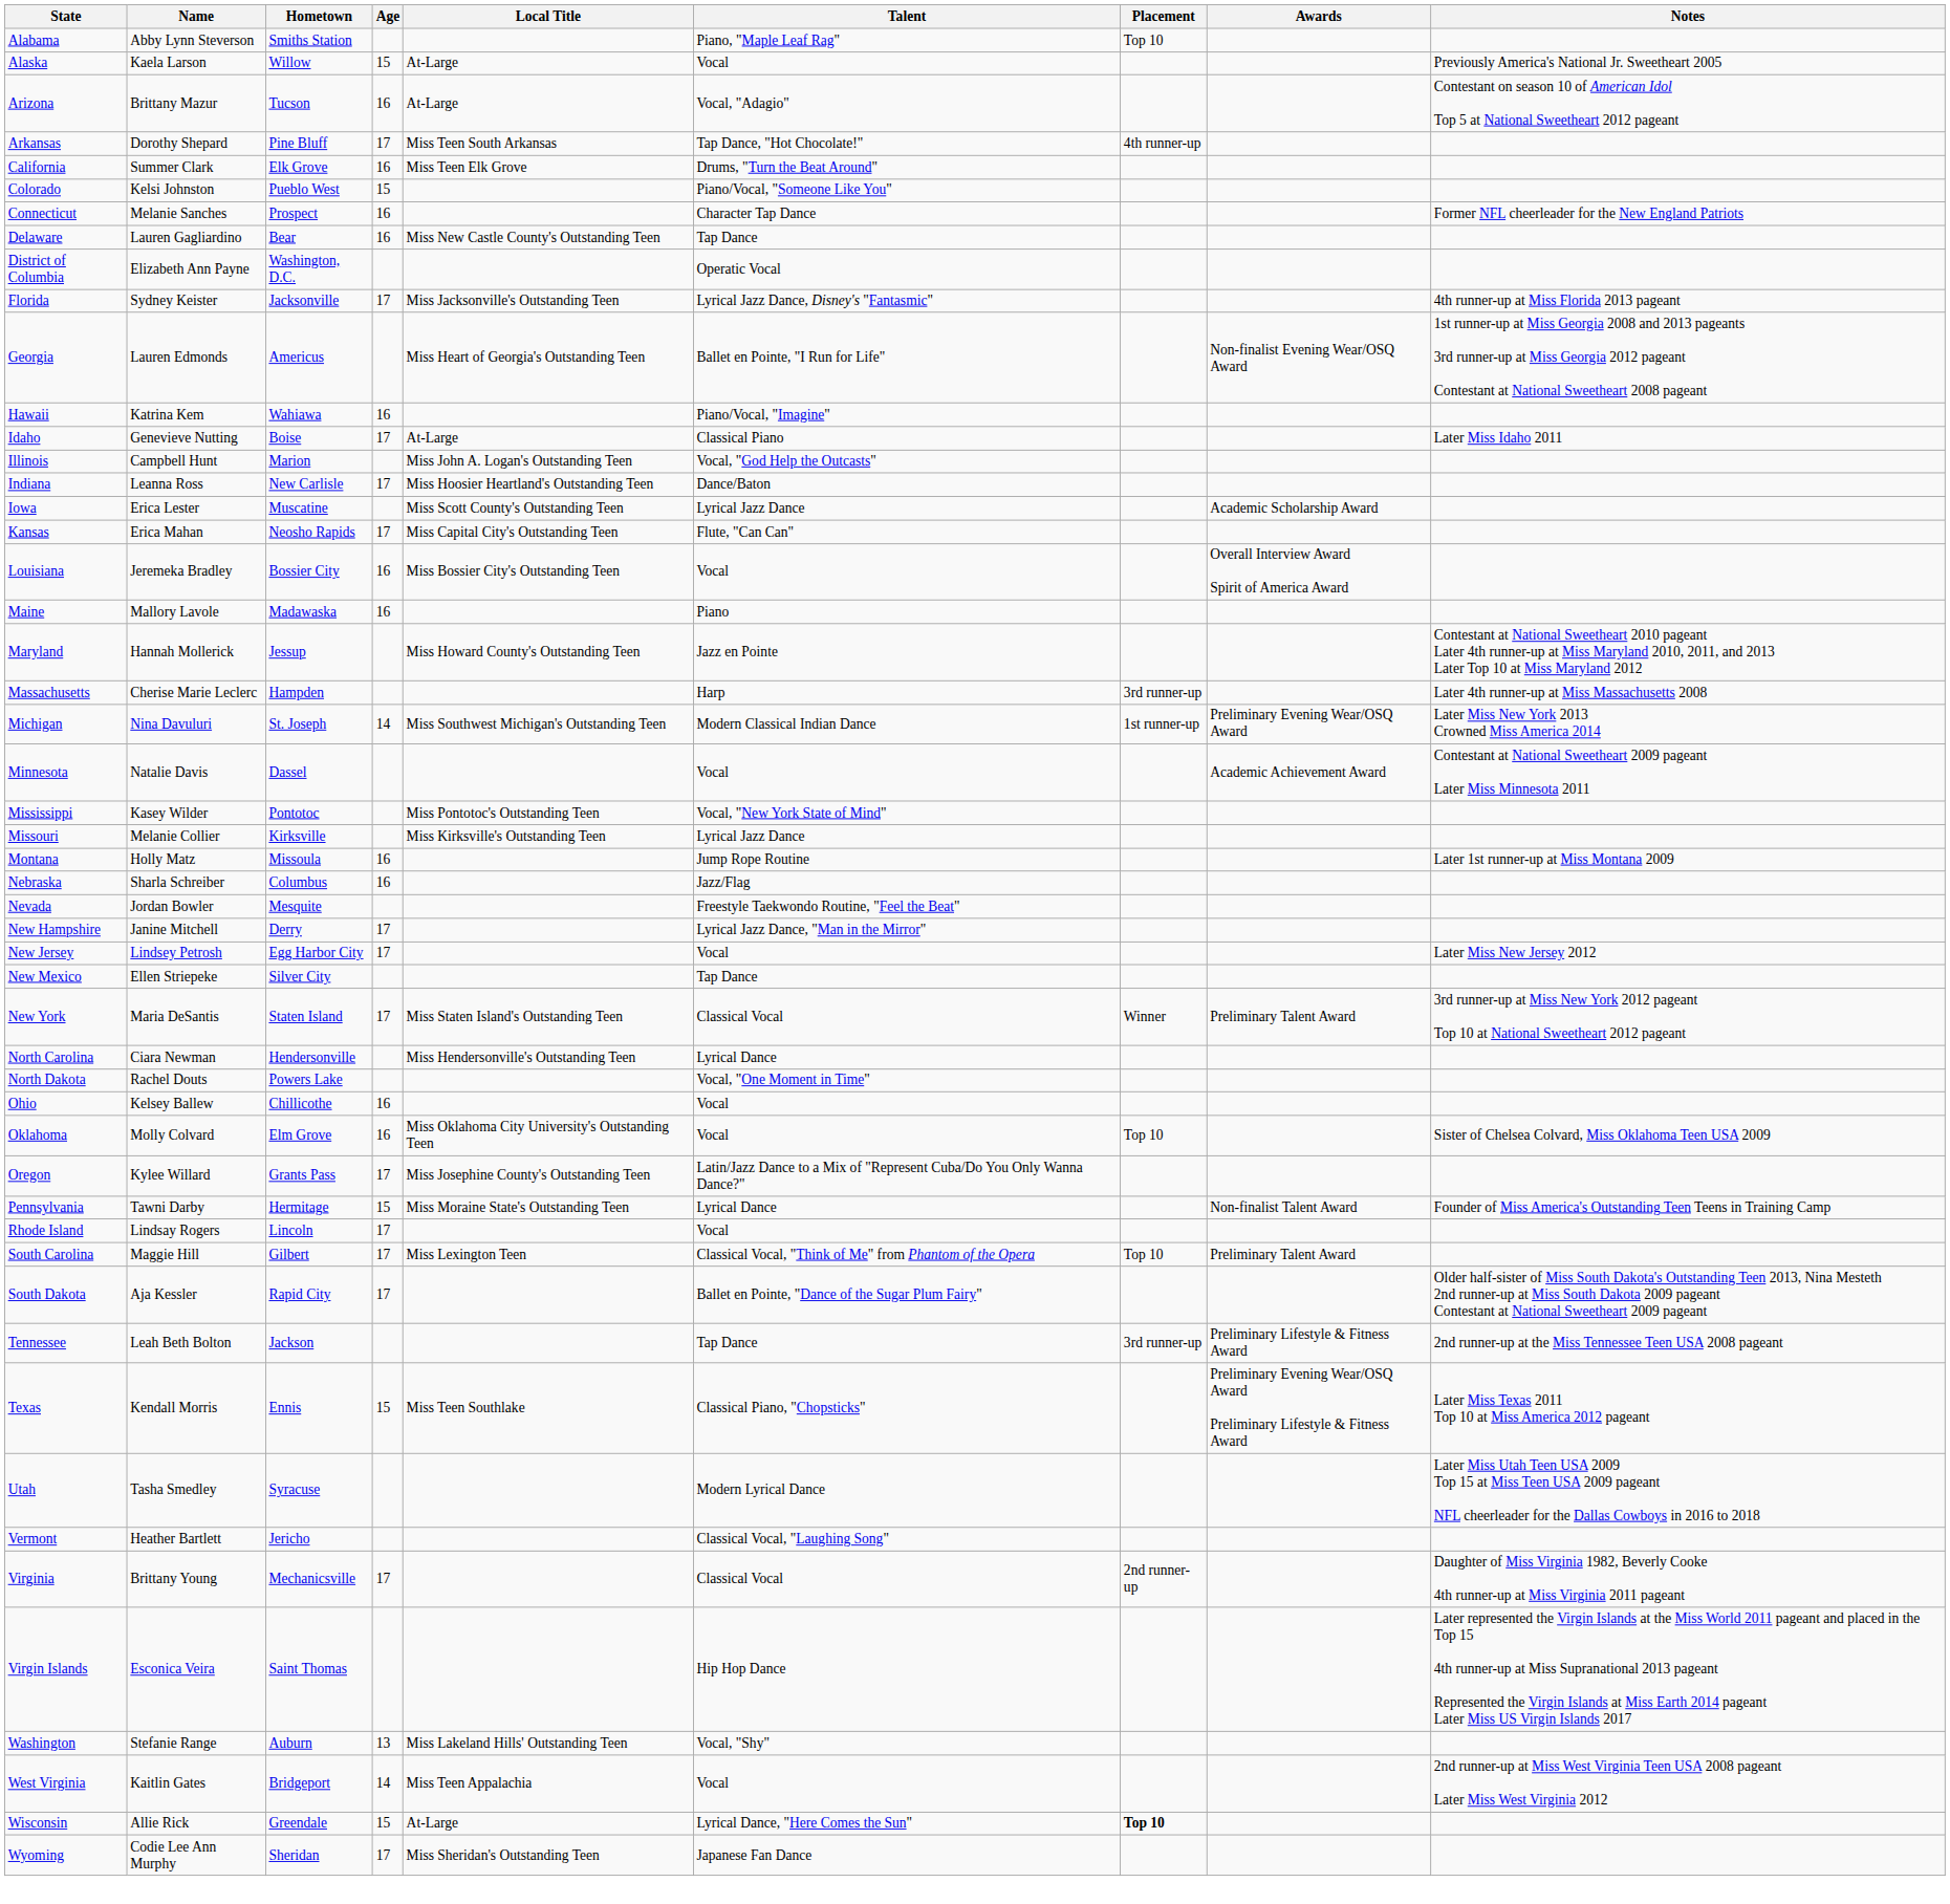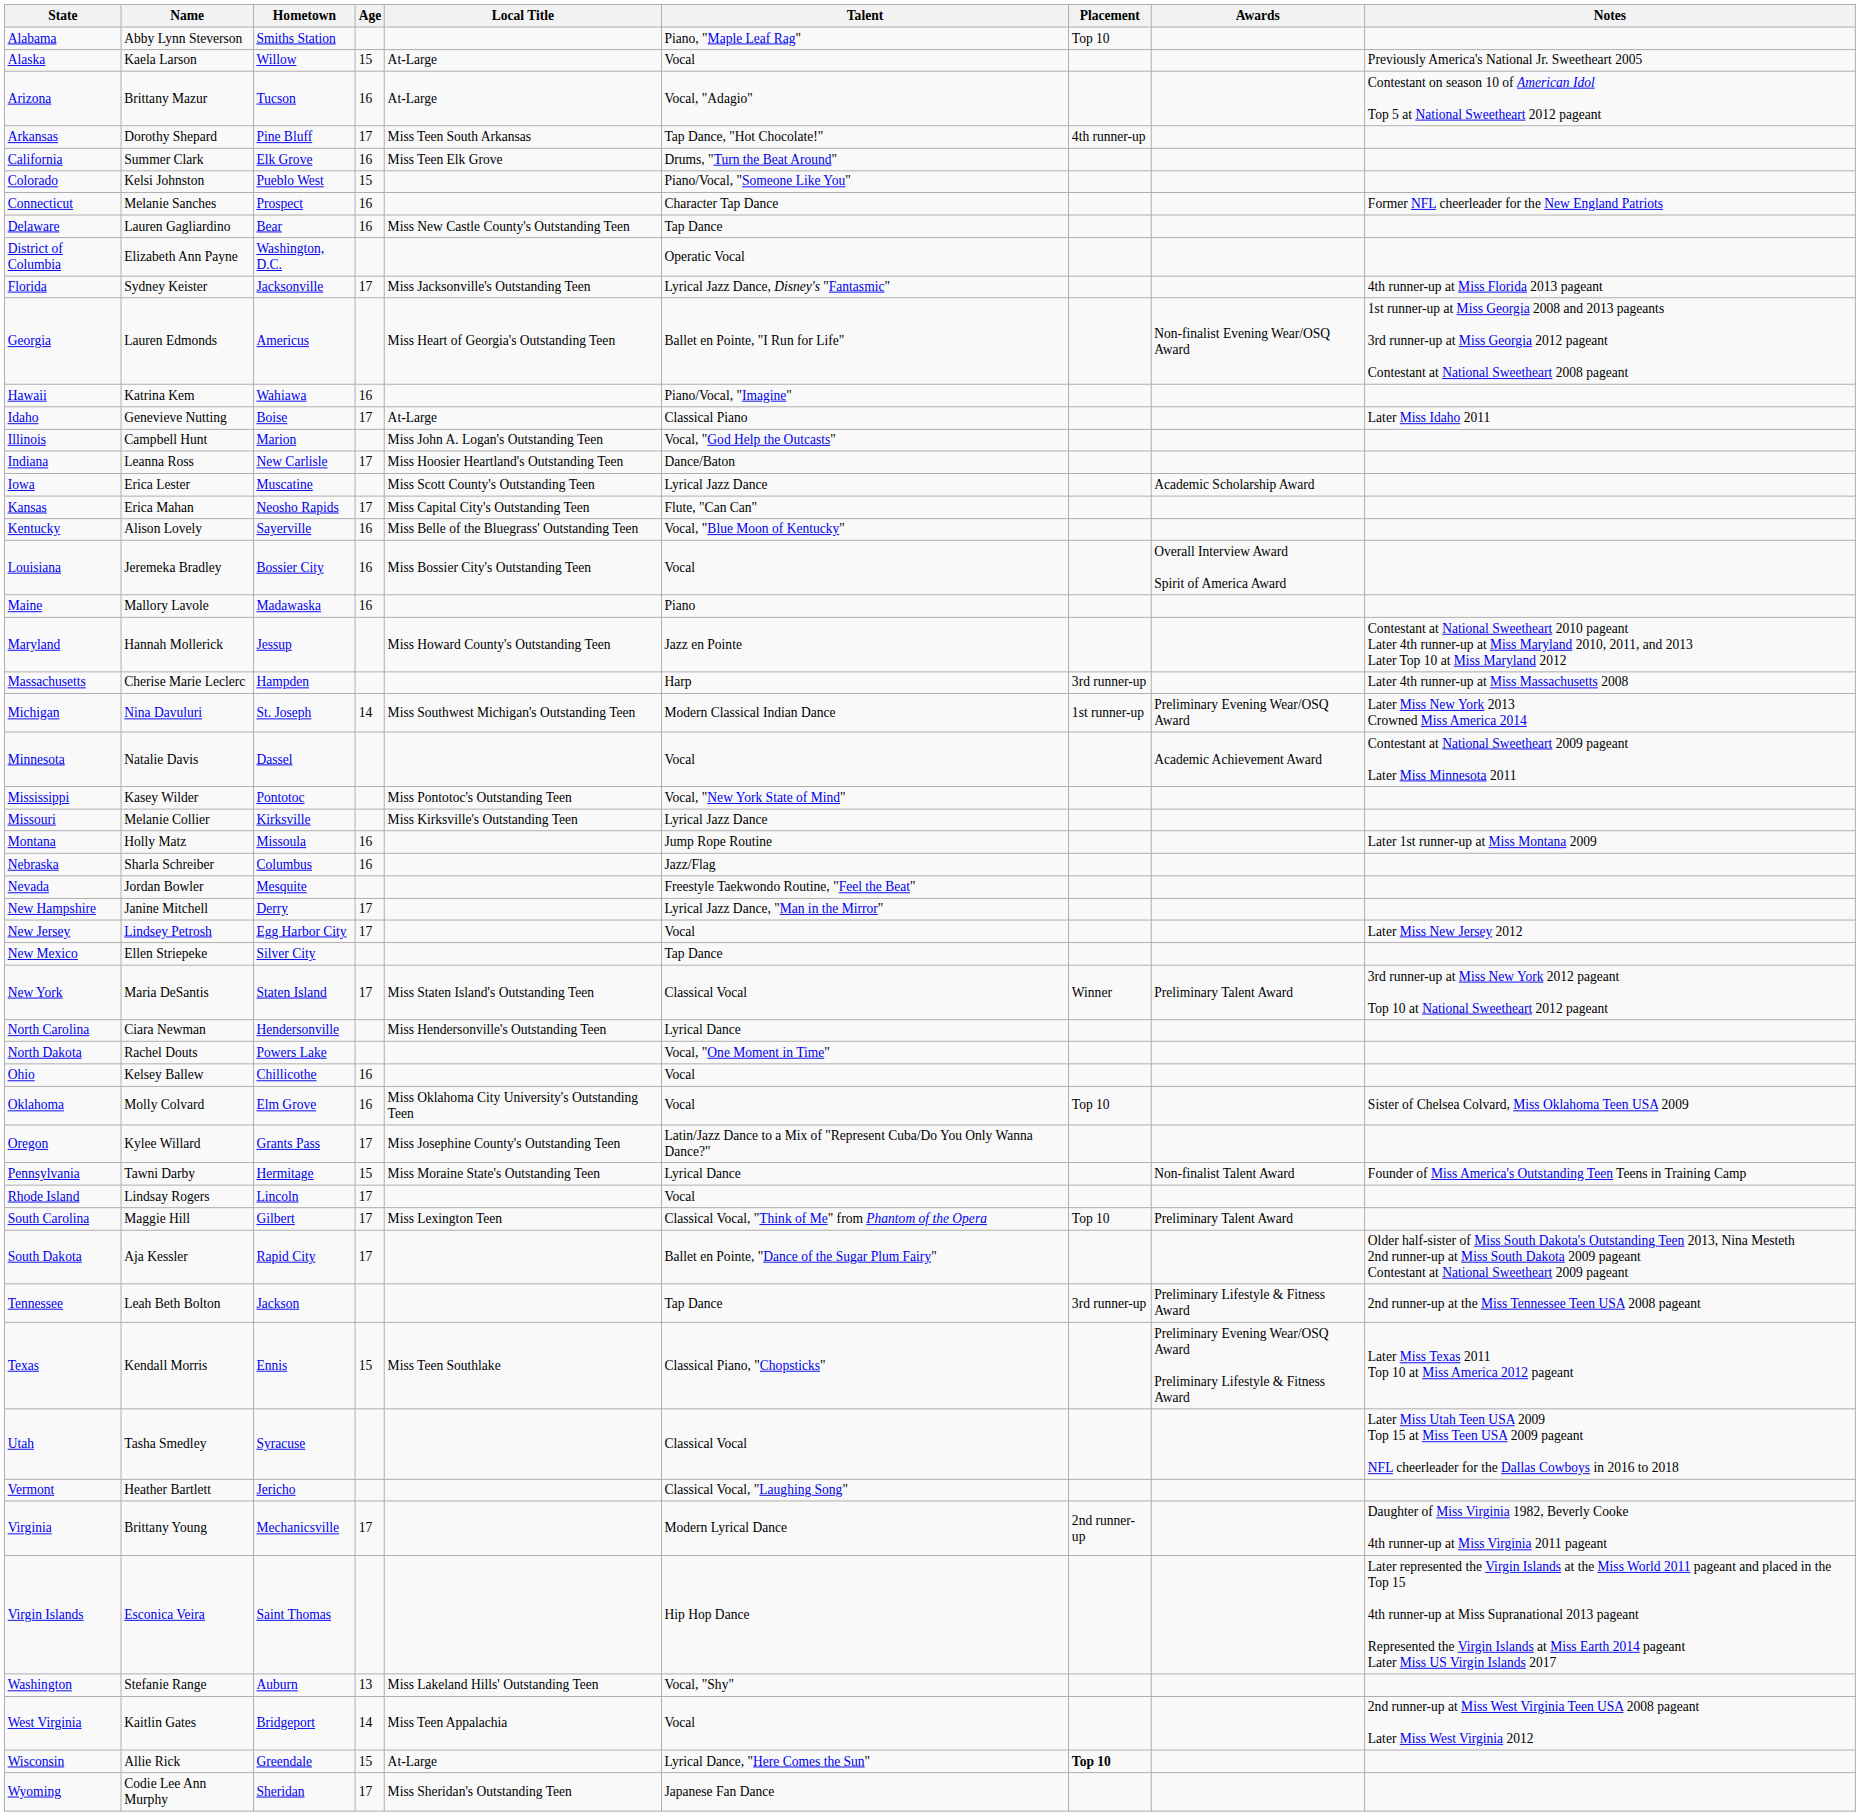+ row: Kentucky | Alison Lovely | Sayerville | 16 | Miss Belle of the Bluegrass' Outstanding Teen | Vocal, "Blue Moon of Kentucky"
Utah | Talent: Modern Lyrical Dance -> Classical Vocal
Virginia | Talent: Classical Vocal -> Modern Lyrical Dance
